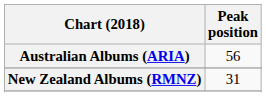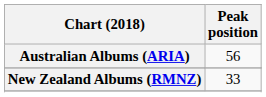New Zealand Albums (RMNZ) | Peak position: 31 -> 33
